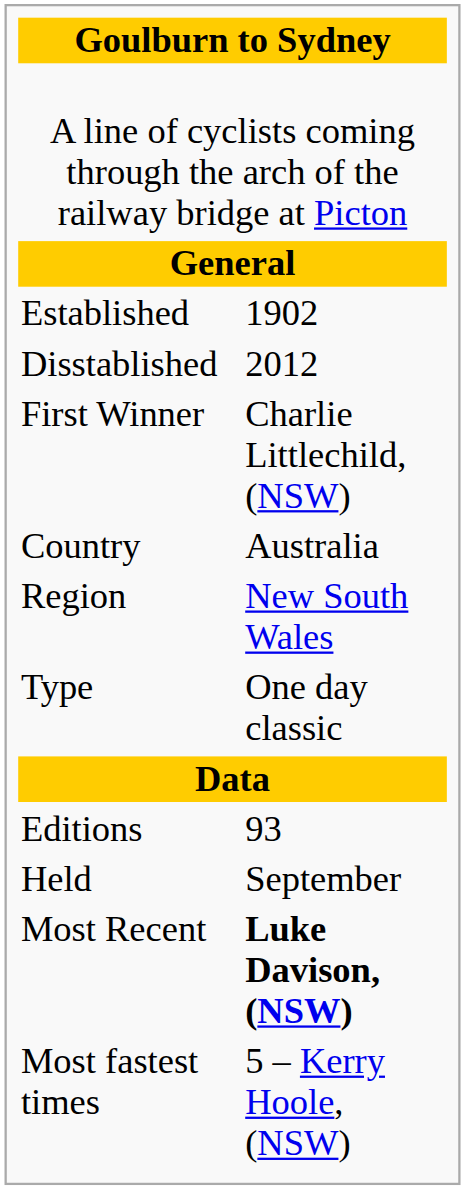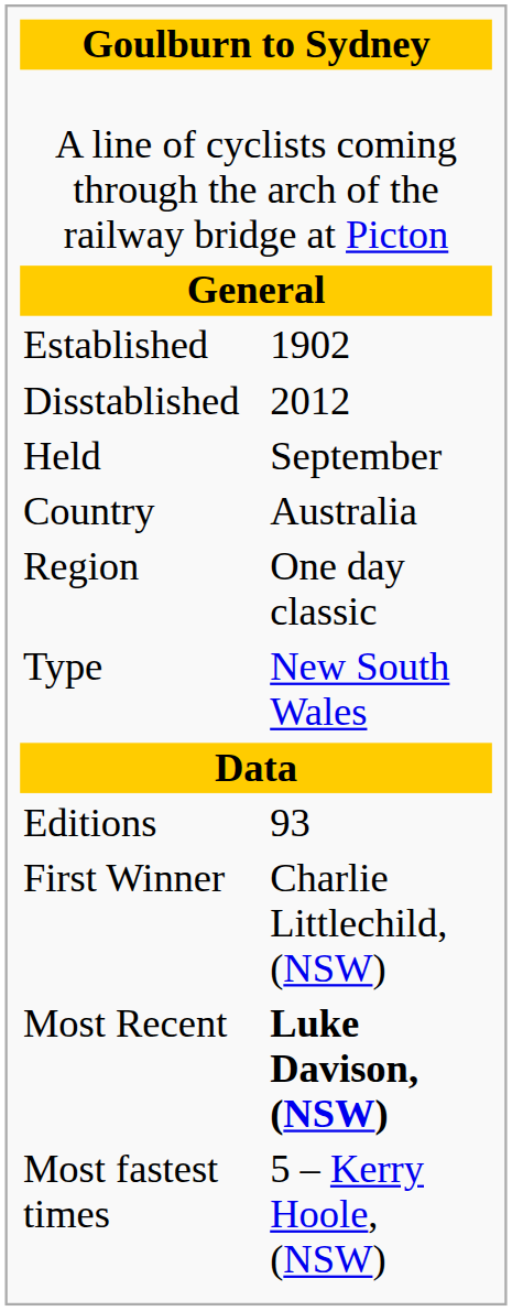rows swapped: Held <-> First Winner
Region | column 2: New South Wales -> One day classic
Type | column 2: One day classic -> New South Wales
